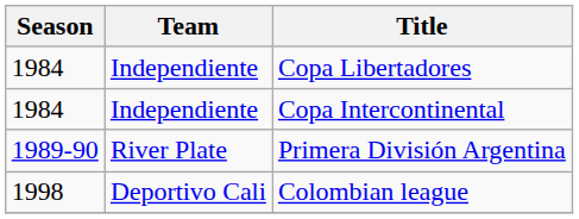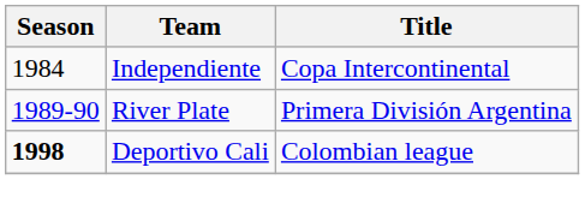- row: 1984 | Independiente | Copa Libertadores
Colombian league | Season: normal -> bold
